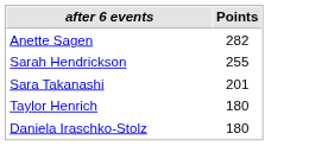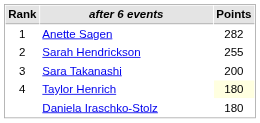+ column: Rank | 1 | 2 | 3 | 4
Sara Takanashi | Points: 201 -> 200
Taylor Henrich | Points: no background -> lightyellow background
